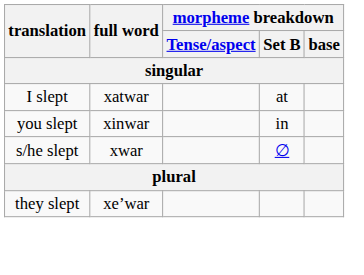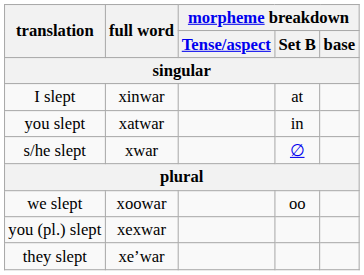I slept | full word: xatwar -> xinwar
you slept | full word: xinwar -> xatwar
+ row: we slept | xoowar | oo
+ row: you (pl.) slept | xexwar
